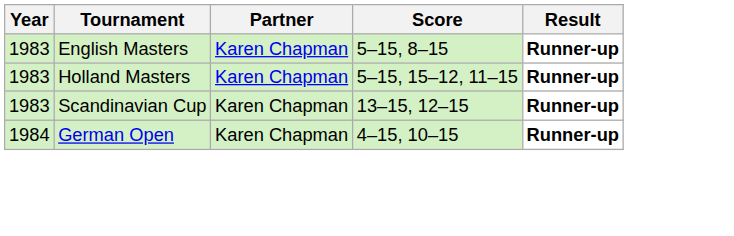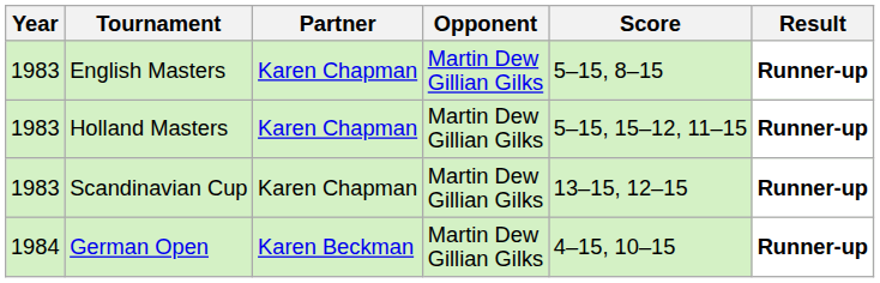+ column: Opponent | Martin Dew Gillian Gilks | Martin Dew Gillian Gilks | Martin Dew Gillian Gilks | Martin Dew Gillian Gilks
German Open | Partner: Karen Chapman -> Karen Beckman
